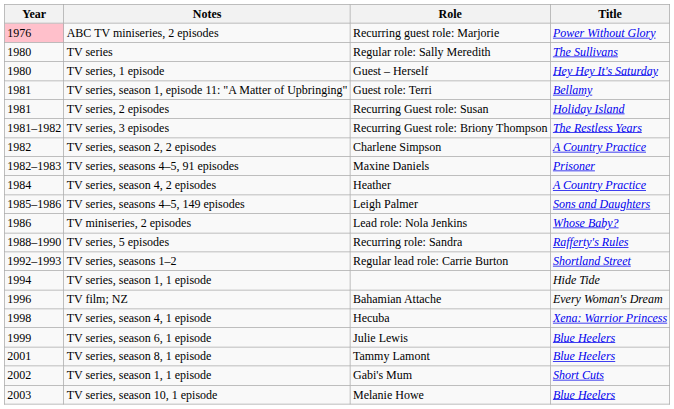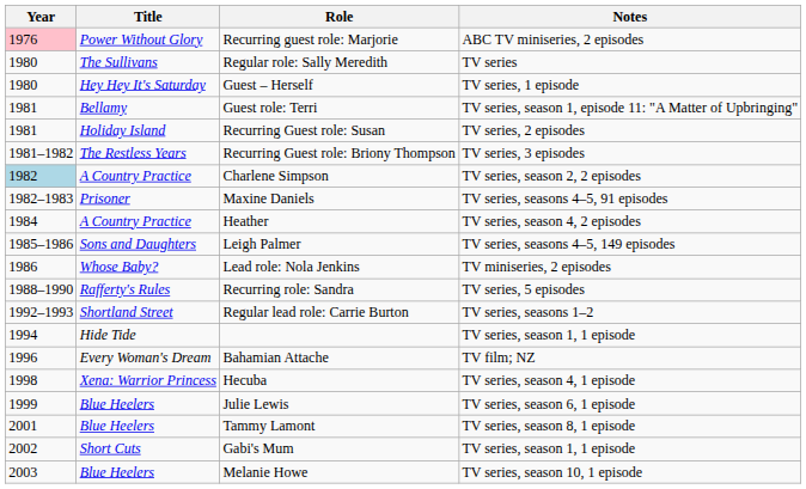columns swapped: Title <-> Notes
Charlene Simpson | Year: no background -> lightblue background
